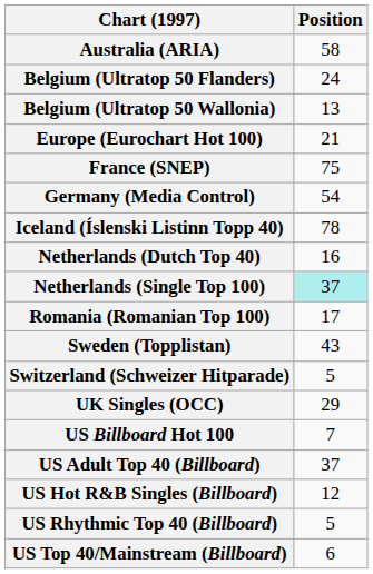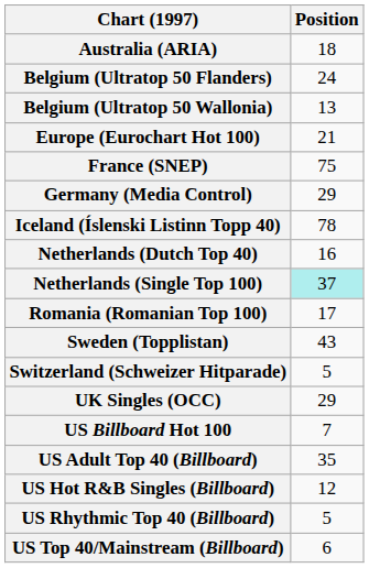Australia (ARIA) | Position: 58 -> 18
Germany (Media Control) | Position: 54 -> 29
US Adult Top 40 (Billboard) | Position: 37 -> 35
